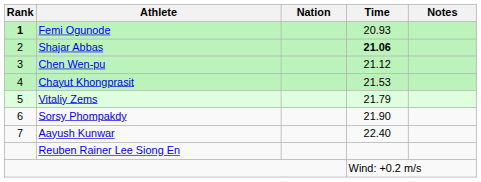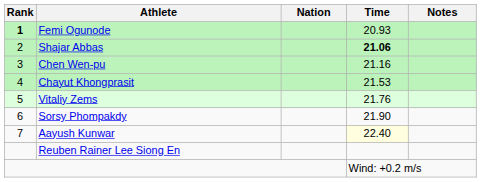Chen Wen-pu | Time: 21.12 -> 21.16
Vitaliy Zems | Time: 21.79 -> 21.76
Aayush Kunwar | Time: no background -> lightyellow background
